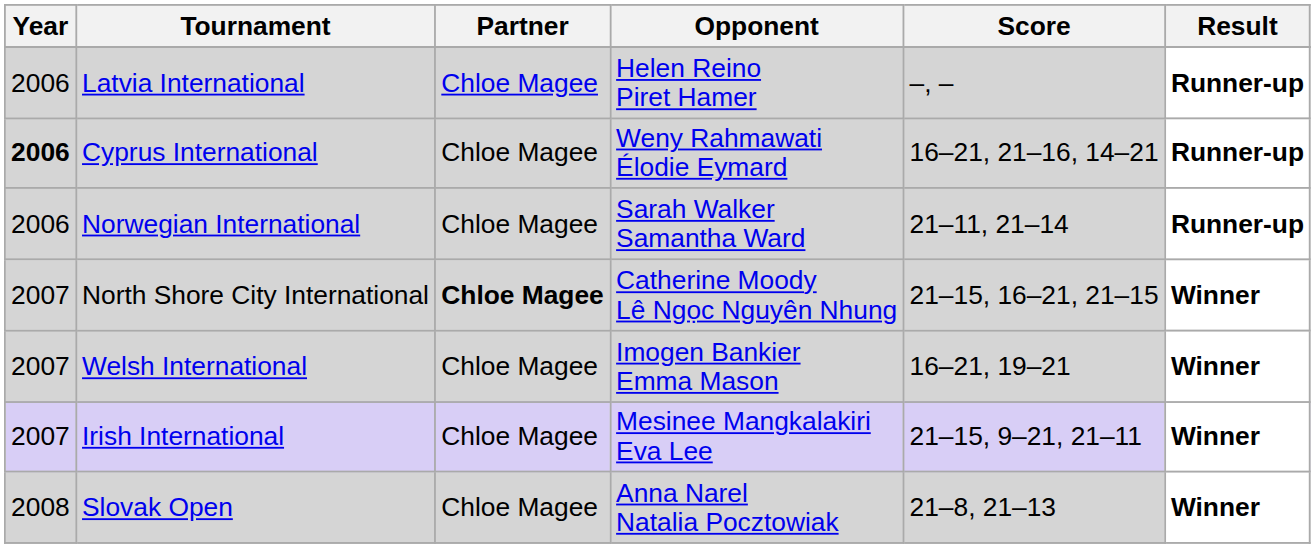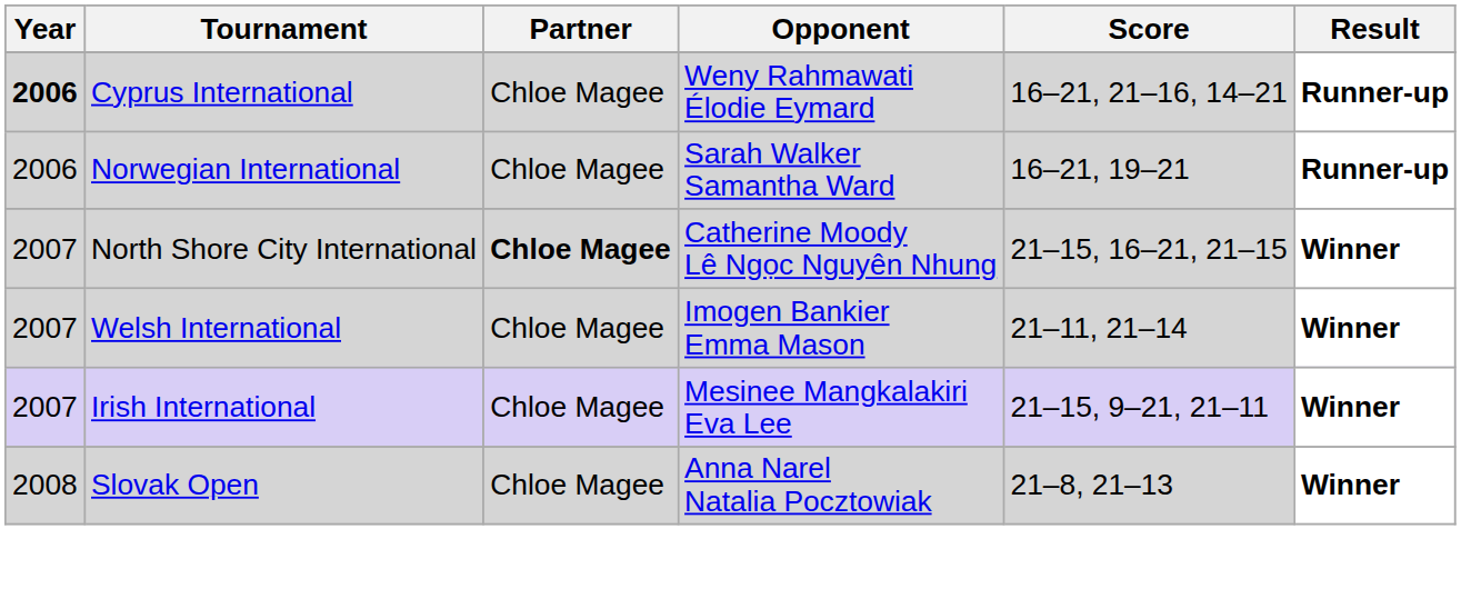- row: 2006 | Latvia International | Chloe Magee | Helen Reino Piret Hamer | –, – | Runner-up
Norwegian International | Score: 21–11, 21–14 -> 16–21, 19–21
Welsh International | Score: 16–21, 19–21 -> 21–11, 21–14
